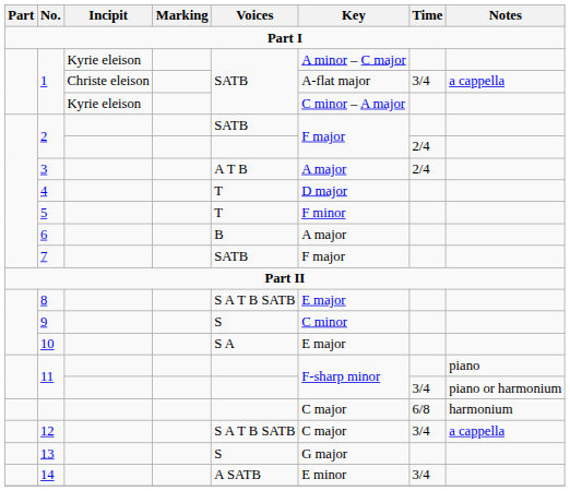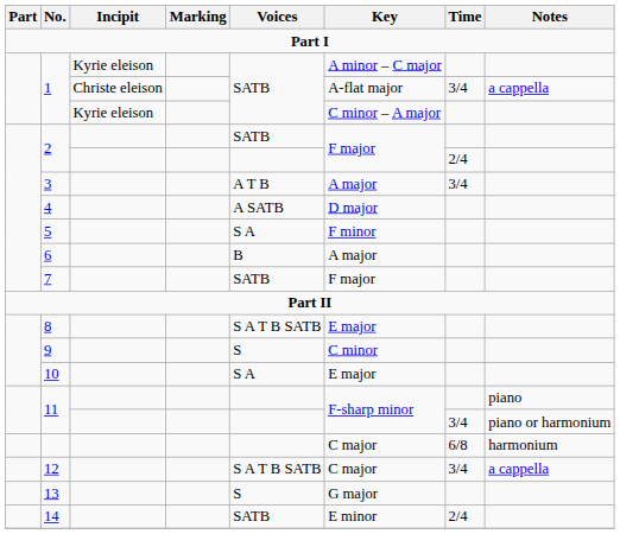3 | Time: 2/4 -> 3/4
4 | Voices: T -> A SATB
5 | Voices: T -> S A
14 | Voices: A SATB -> SATB
14 | Time: 3/4 -> 2/4
